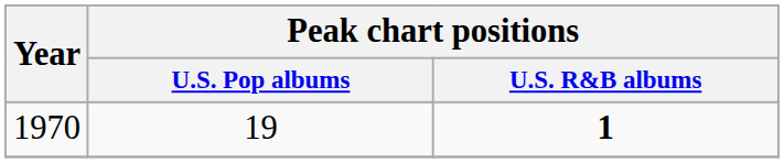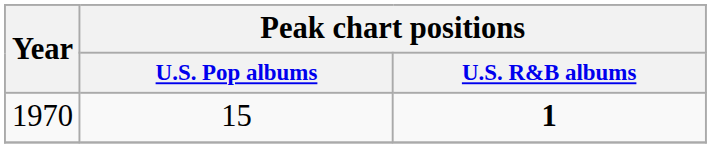1970 | Peak chart positions / U.S. Pop albums: 19 -> 15
